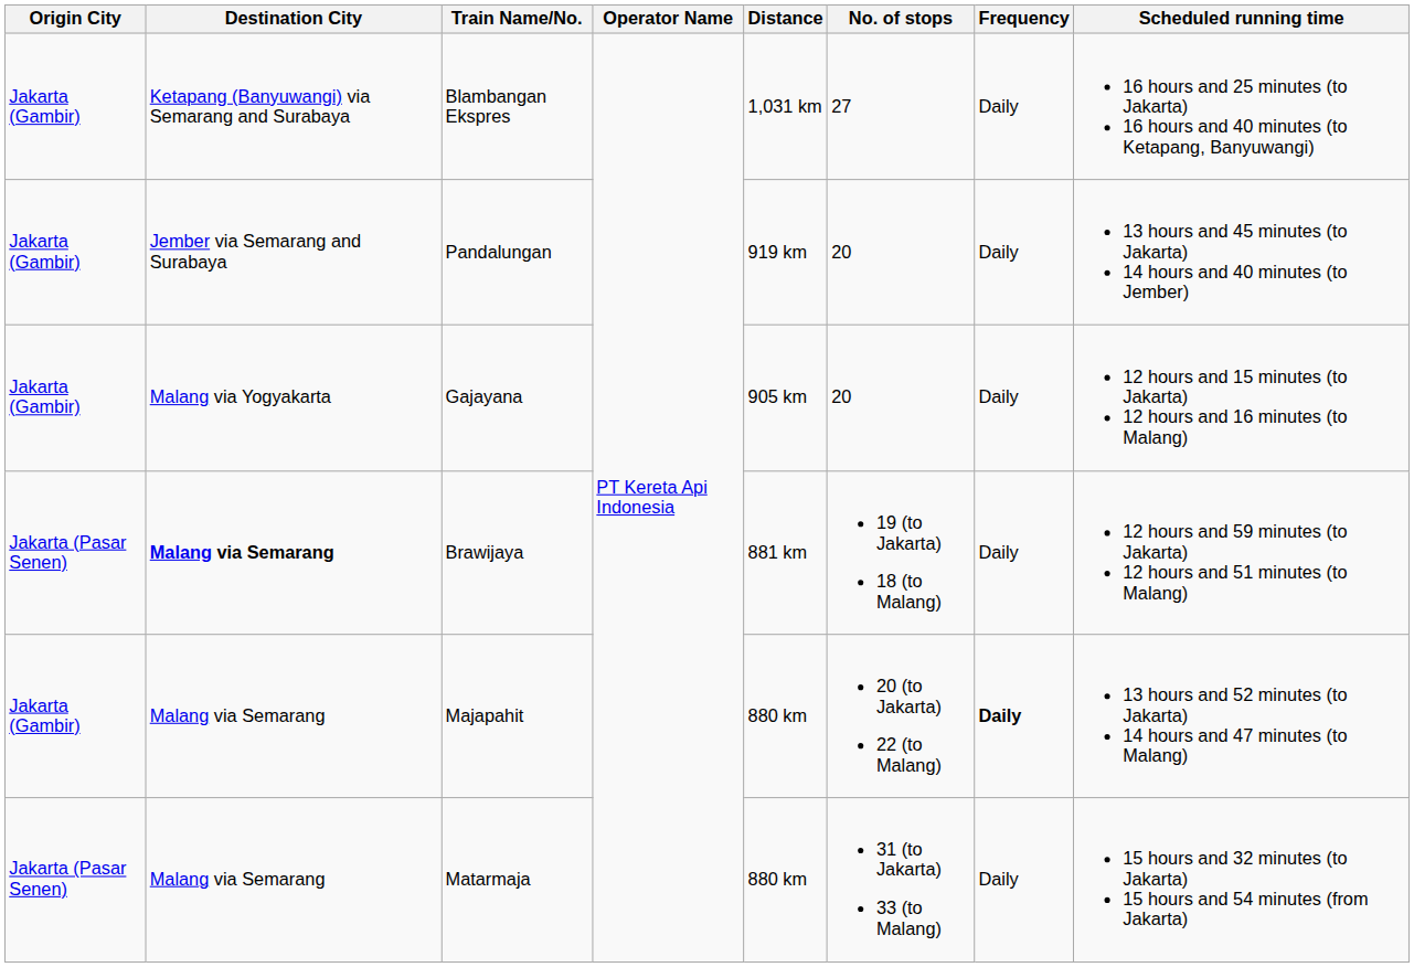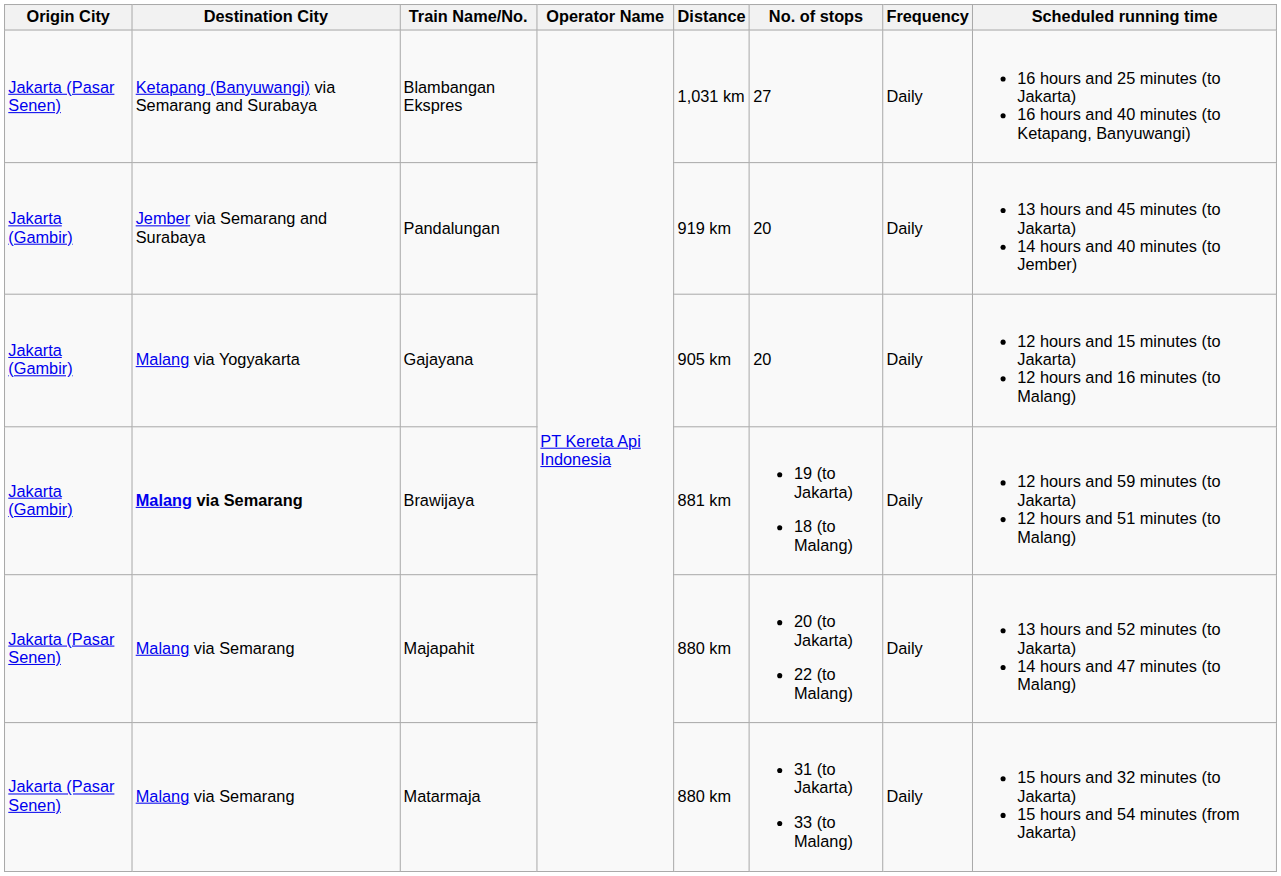Blambangan Ekspres | Origin City: Jakarta (Gambir) -> Jakarta (Pasar Senen)
Brawijaya | Origin City: Jakarta (Pasar Senen) -> Jakarta (Gambir)
Majapahit | Origin City: Jakarta (Gambir) -> Jakarta (Pasar Senen)
Majapahit | Frequency: bold -> normal
